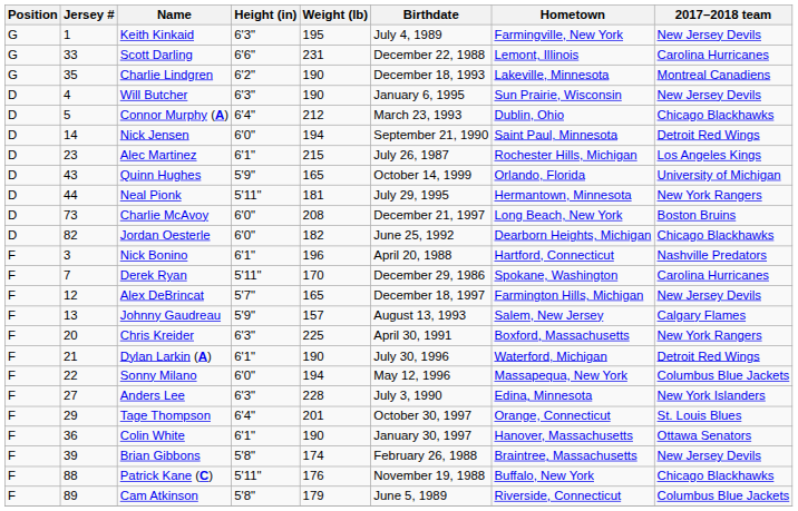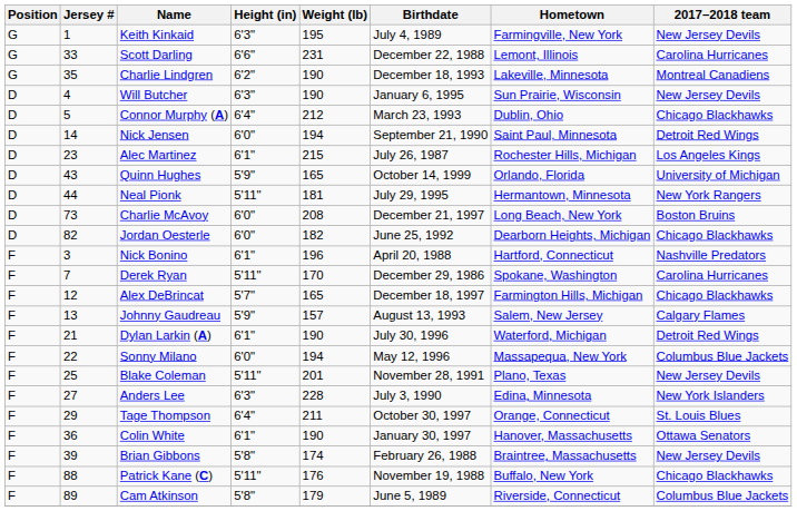Alex DeBrincat | 2017–2018 team: New Jersey Devils -> Chicago Blackhawks
- row: F | 20 | Chris Kreider | 6'3" | 225 | April 30, 1991 | Boxford, Massachusetts | New York Rangers
+ row: F | 25 | Blake Coleman | 5'11" | 201 | November 28, 1991 | Plano, Texas | New Jersey Devils
Tage Thompson | Weight (lb): 201 -> 211
